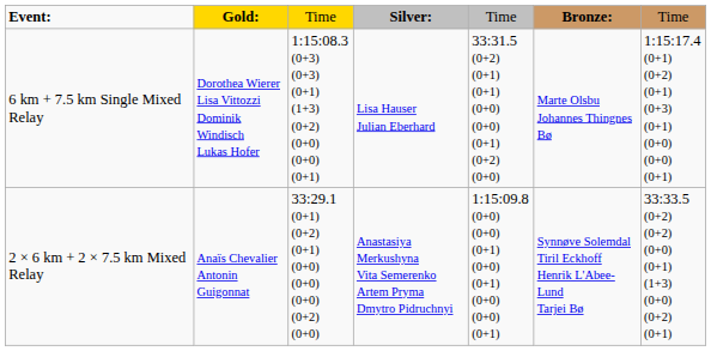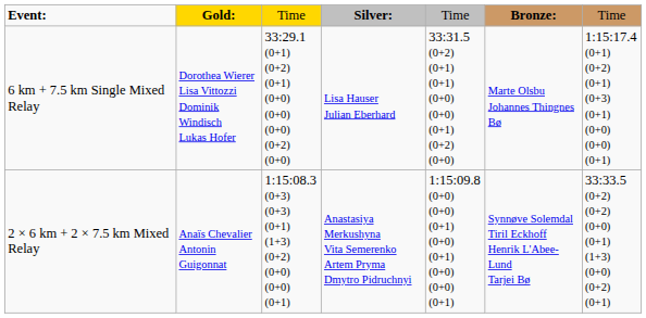6 km + 7.5 km Single Mixed Relay | column 3: 1:15:08.3 (0+3) (0+3) (0+1) (1+3) (0+2) (0+0) (0+0) (0+1) -> 33:29.1 (0+1) (0+2) (0+1) (0+0) (0+0) (0+0) (0+2) (0+0)
2 × 6 km + 2 × 7.5 km Mixed Relay | column 3: 33:29.1 (0+1) (0+2) (0+1) (0+0) (0+0) (0+0) (0+2) (0+0) -> 1:15:08.3 (0+3) (0+3) (0+1) (1+3) (0+2) (0+0) (0+0) (0+1)
